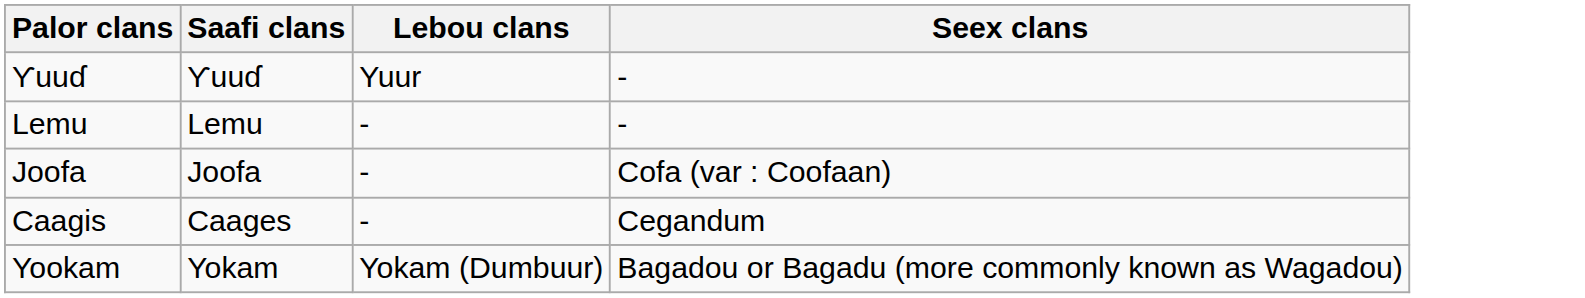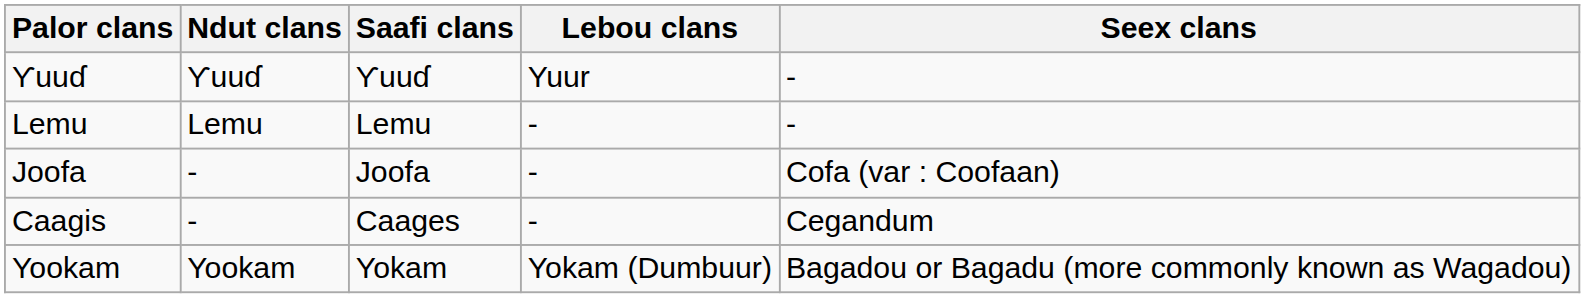+ column: Ndut clans | Ƴuuɗ | Lemu | - | - | Yookam
